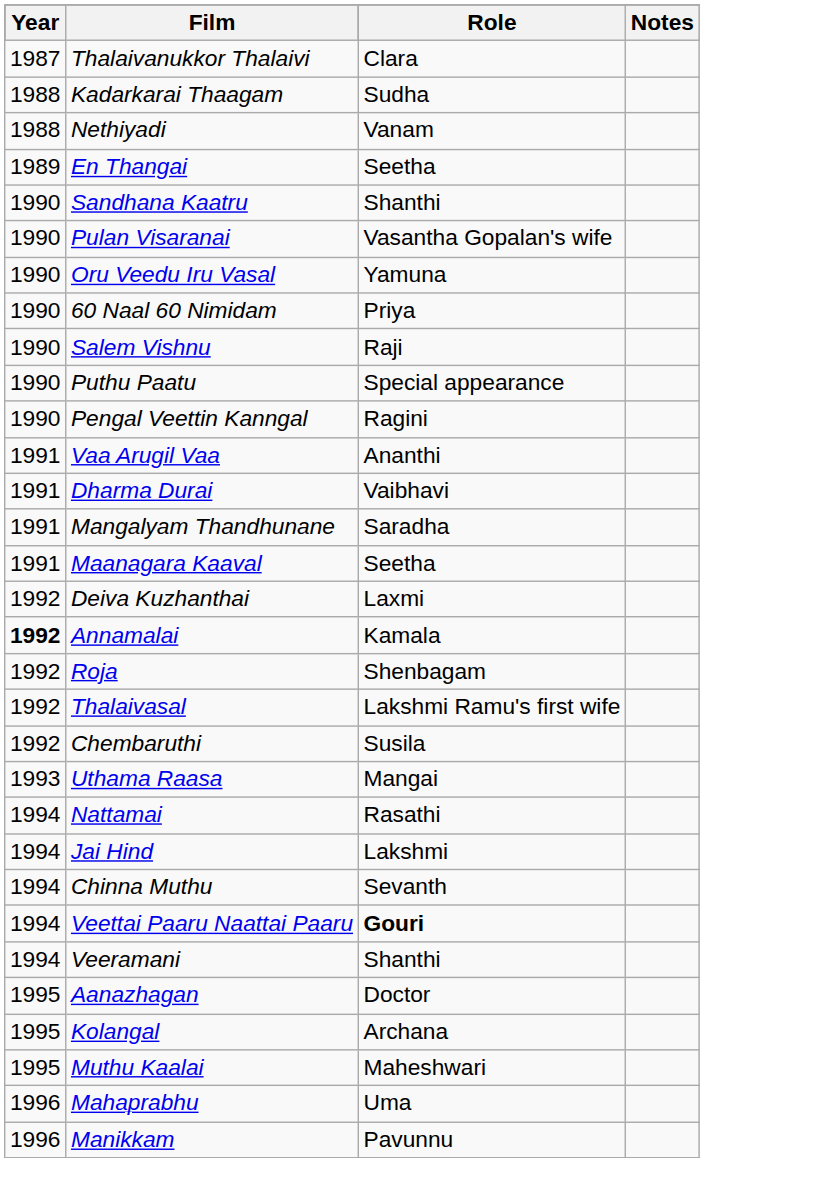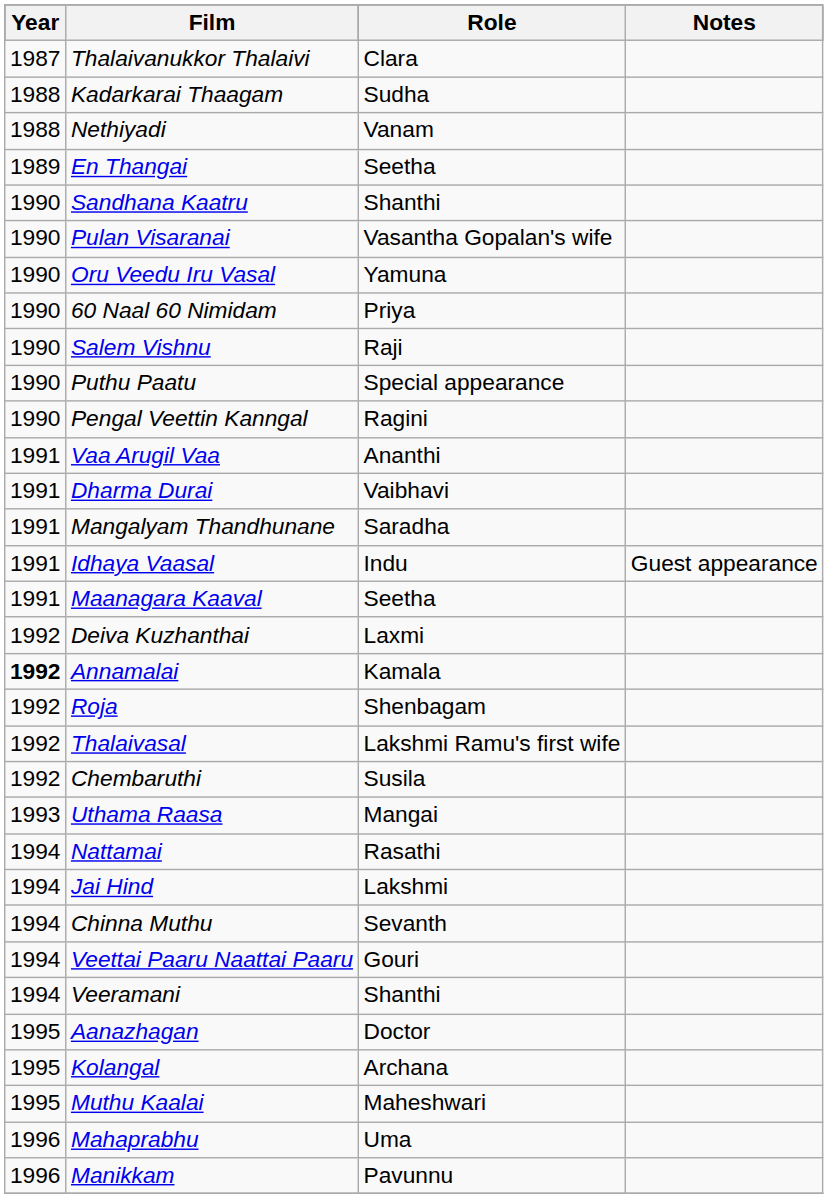+ row: 1991 | Idhaya Vaasal | Indu | Guest appearance
Veettai Paaru Naattai Paaru | Role: bold -> normal
